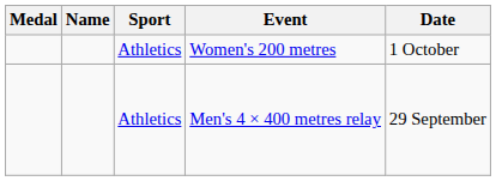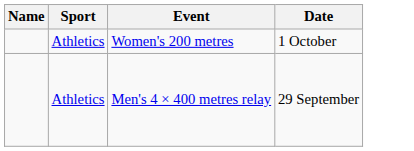- column: Medal
